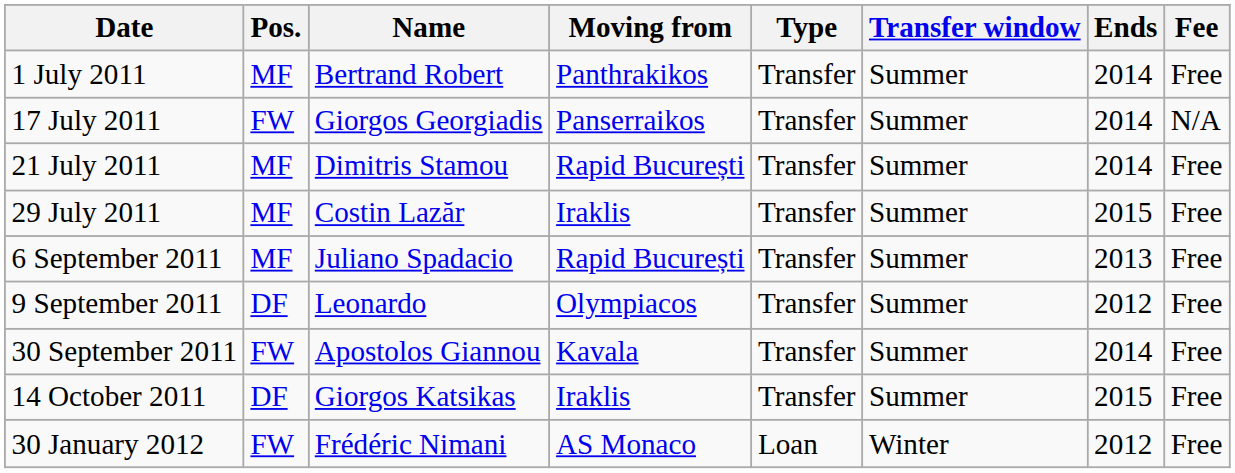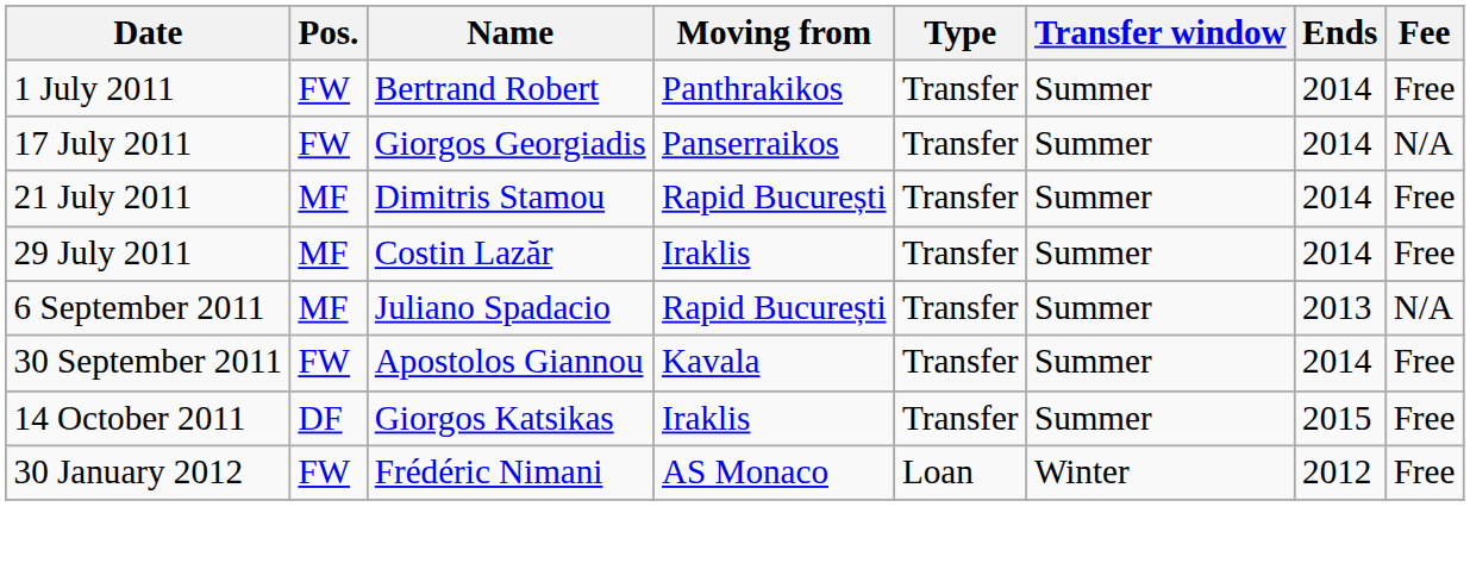1 July 2011 | Pos.: MF -> FW
29 July 2011 | Ends: 2015 -> 2014
6 September 2011 | Fee: Free -> N/A
- row: 9 September 2011 | DF | Leonardo | Olympiacos | Transfer | Summer | 2012 | Free
